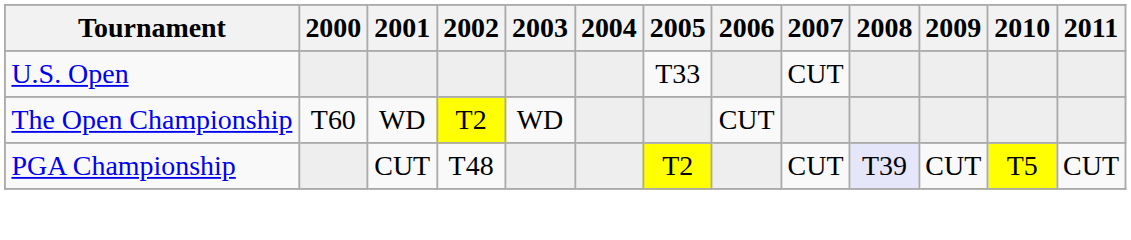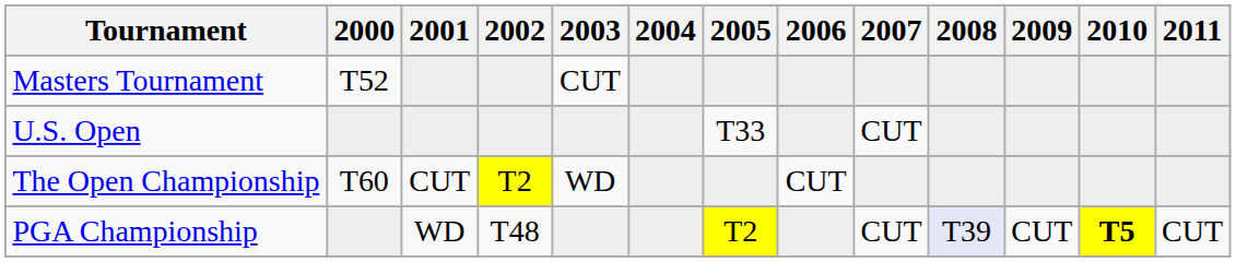+ row: Masters Tournament | T52 | CUT
The Open Championship | 2001: WD -> CUT
PGA Championship | 2001: CUT -> WD
PGA Championship | 2010: normal -> bold
